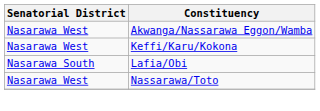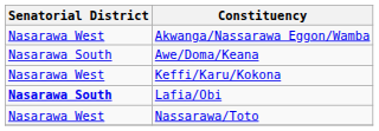+ row: Nasarawa South | Awe/Doma/Keana
Lafia/Obi | Senatorial District: normal -> bold
